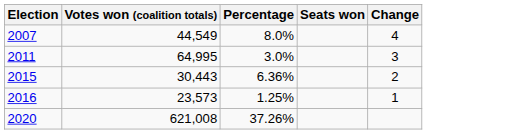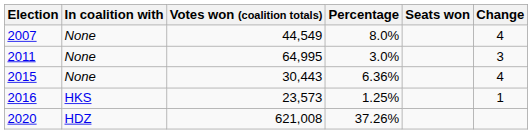+ column: In coalition with | None | None | None | HKS | HDZ
2015 | Change: 2 -> 4
